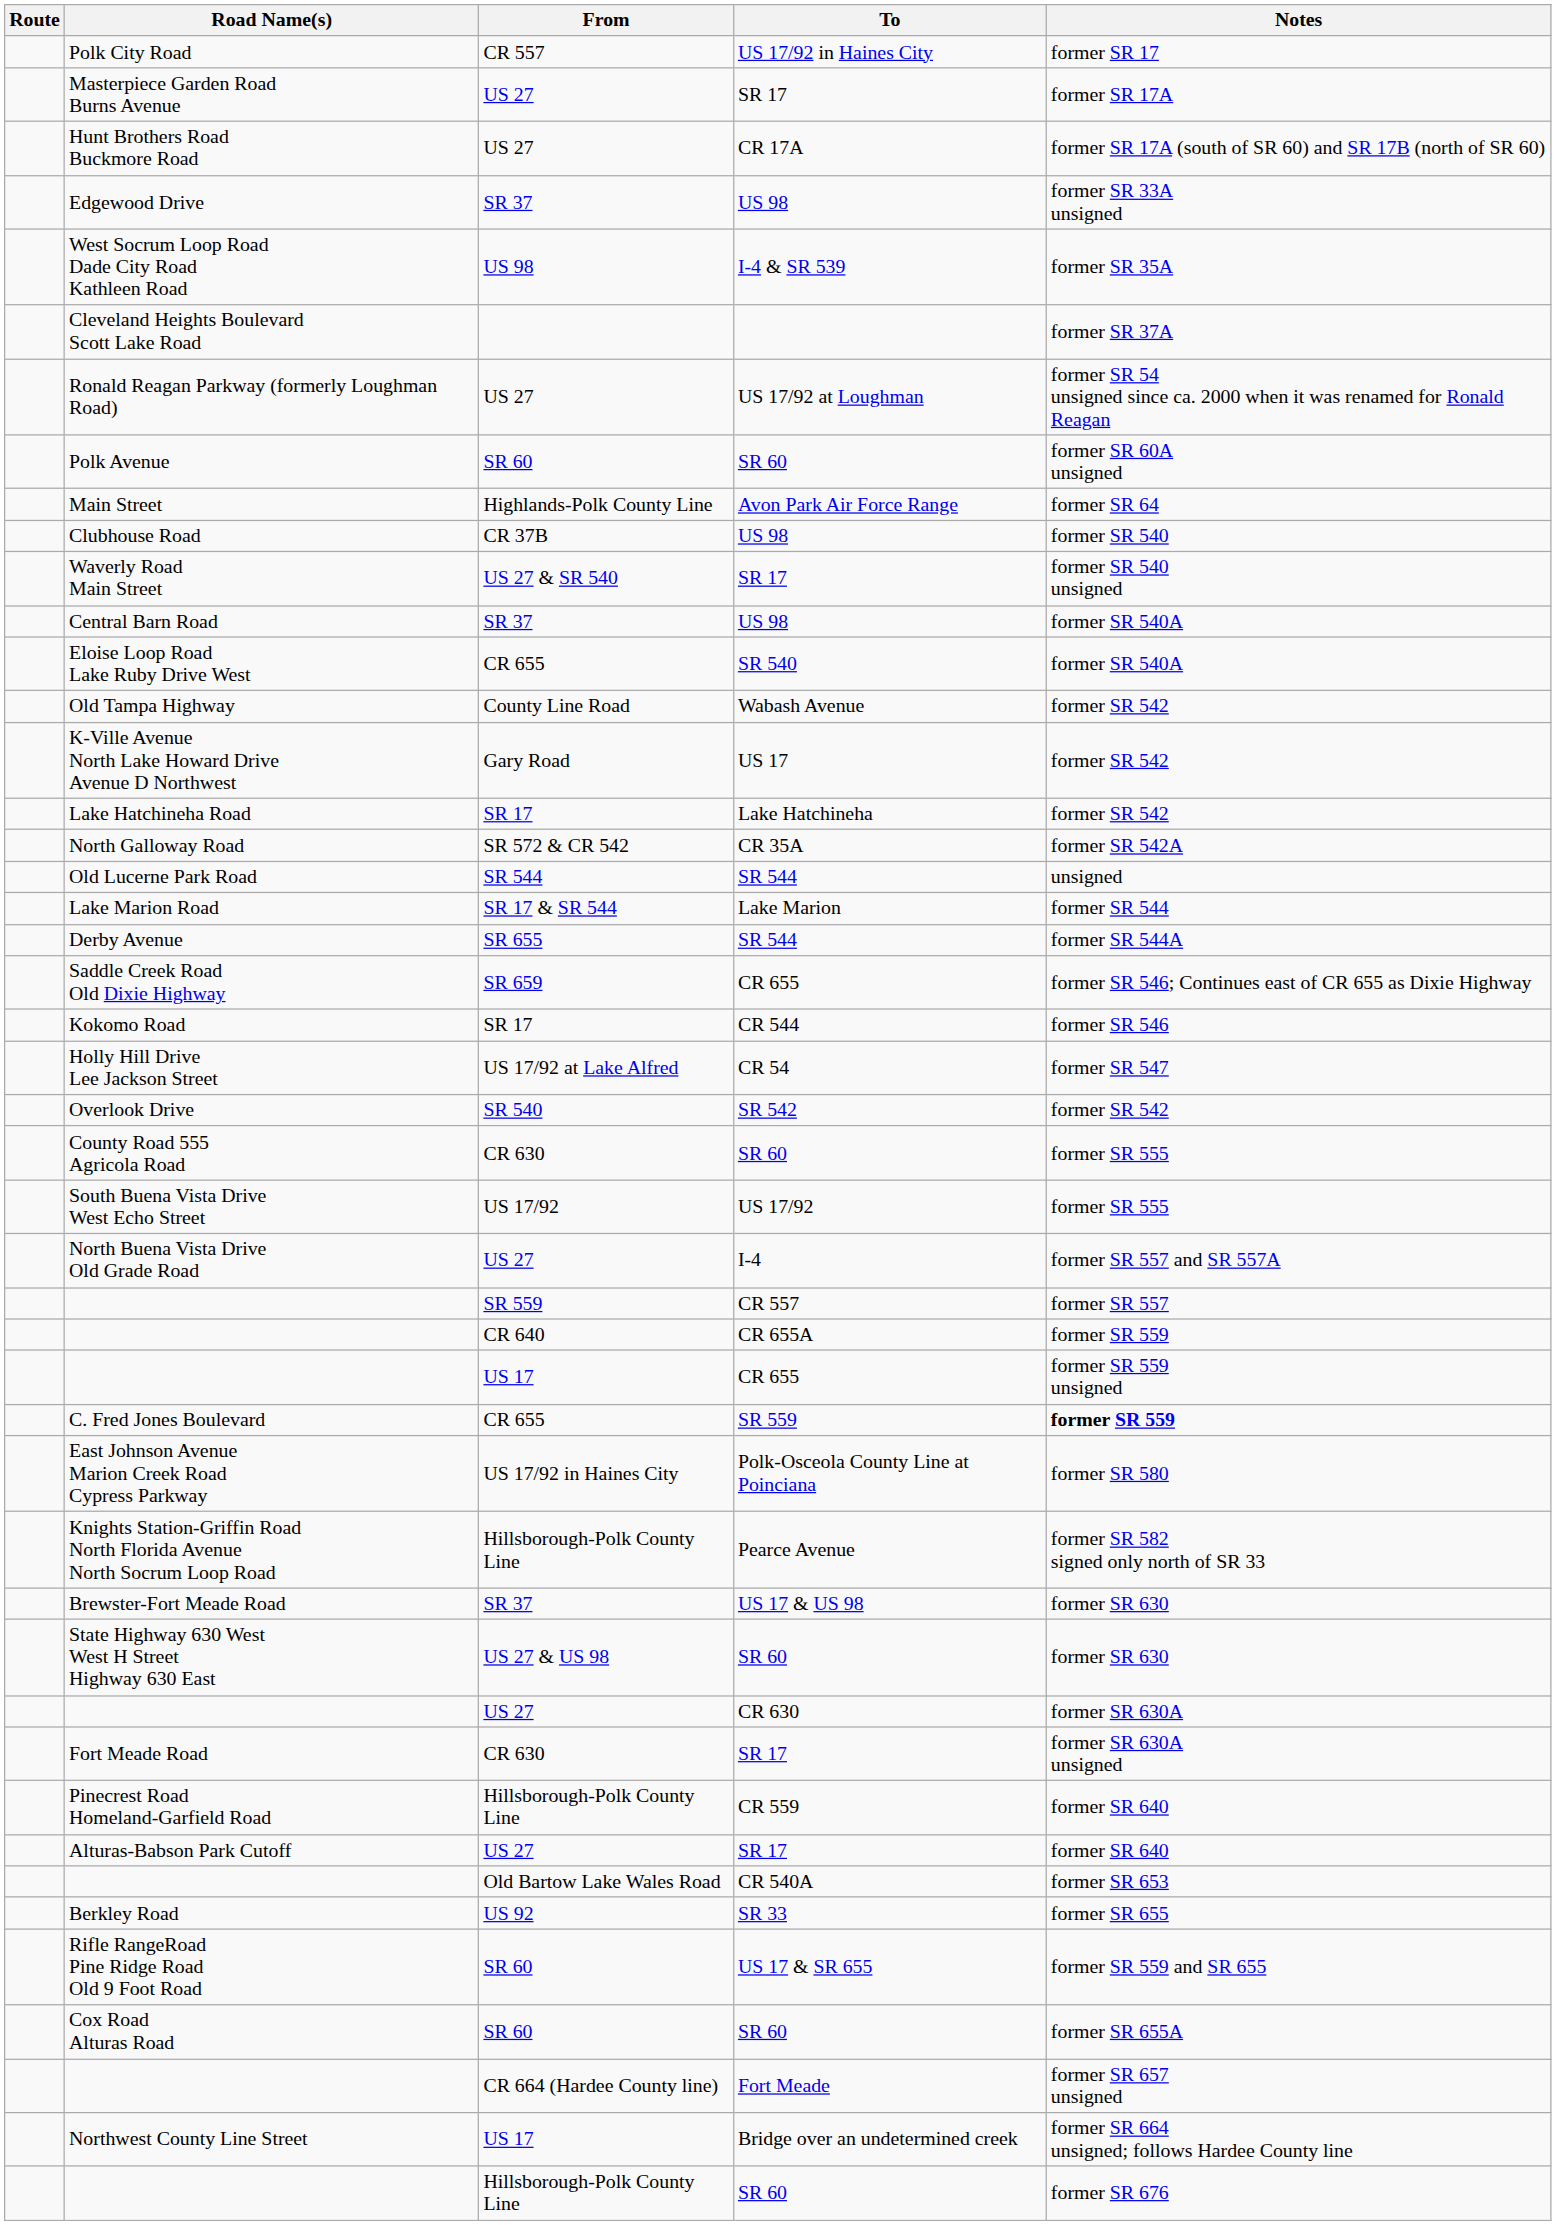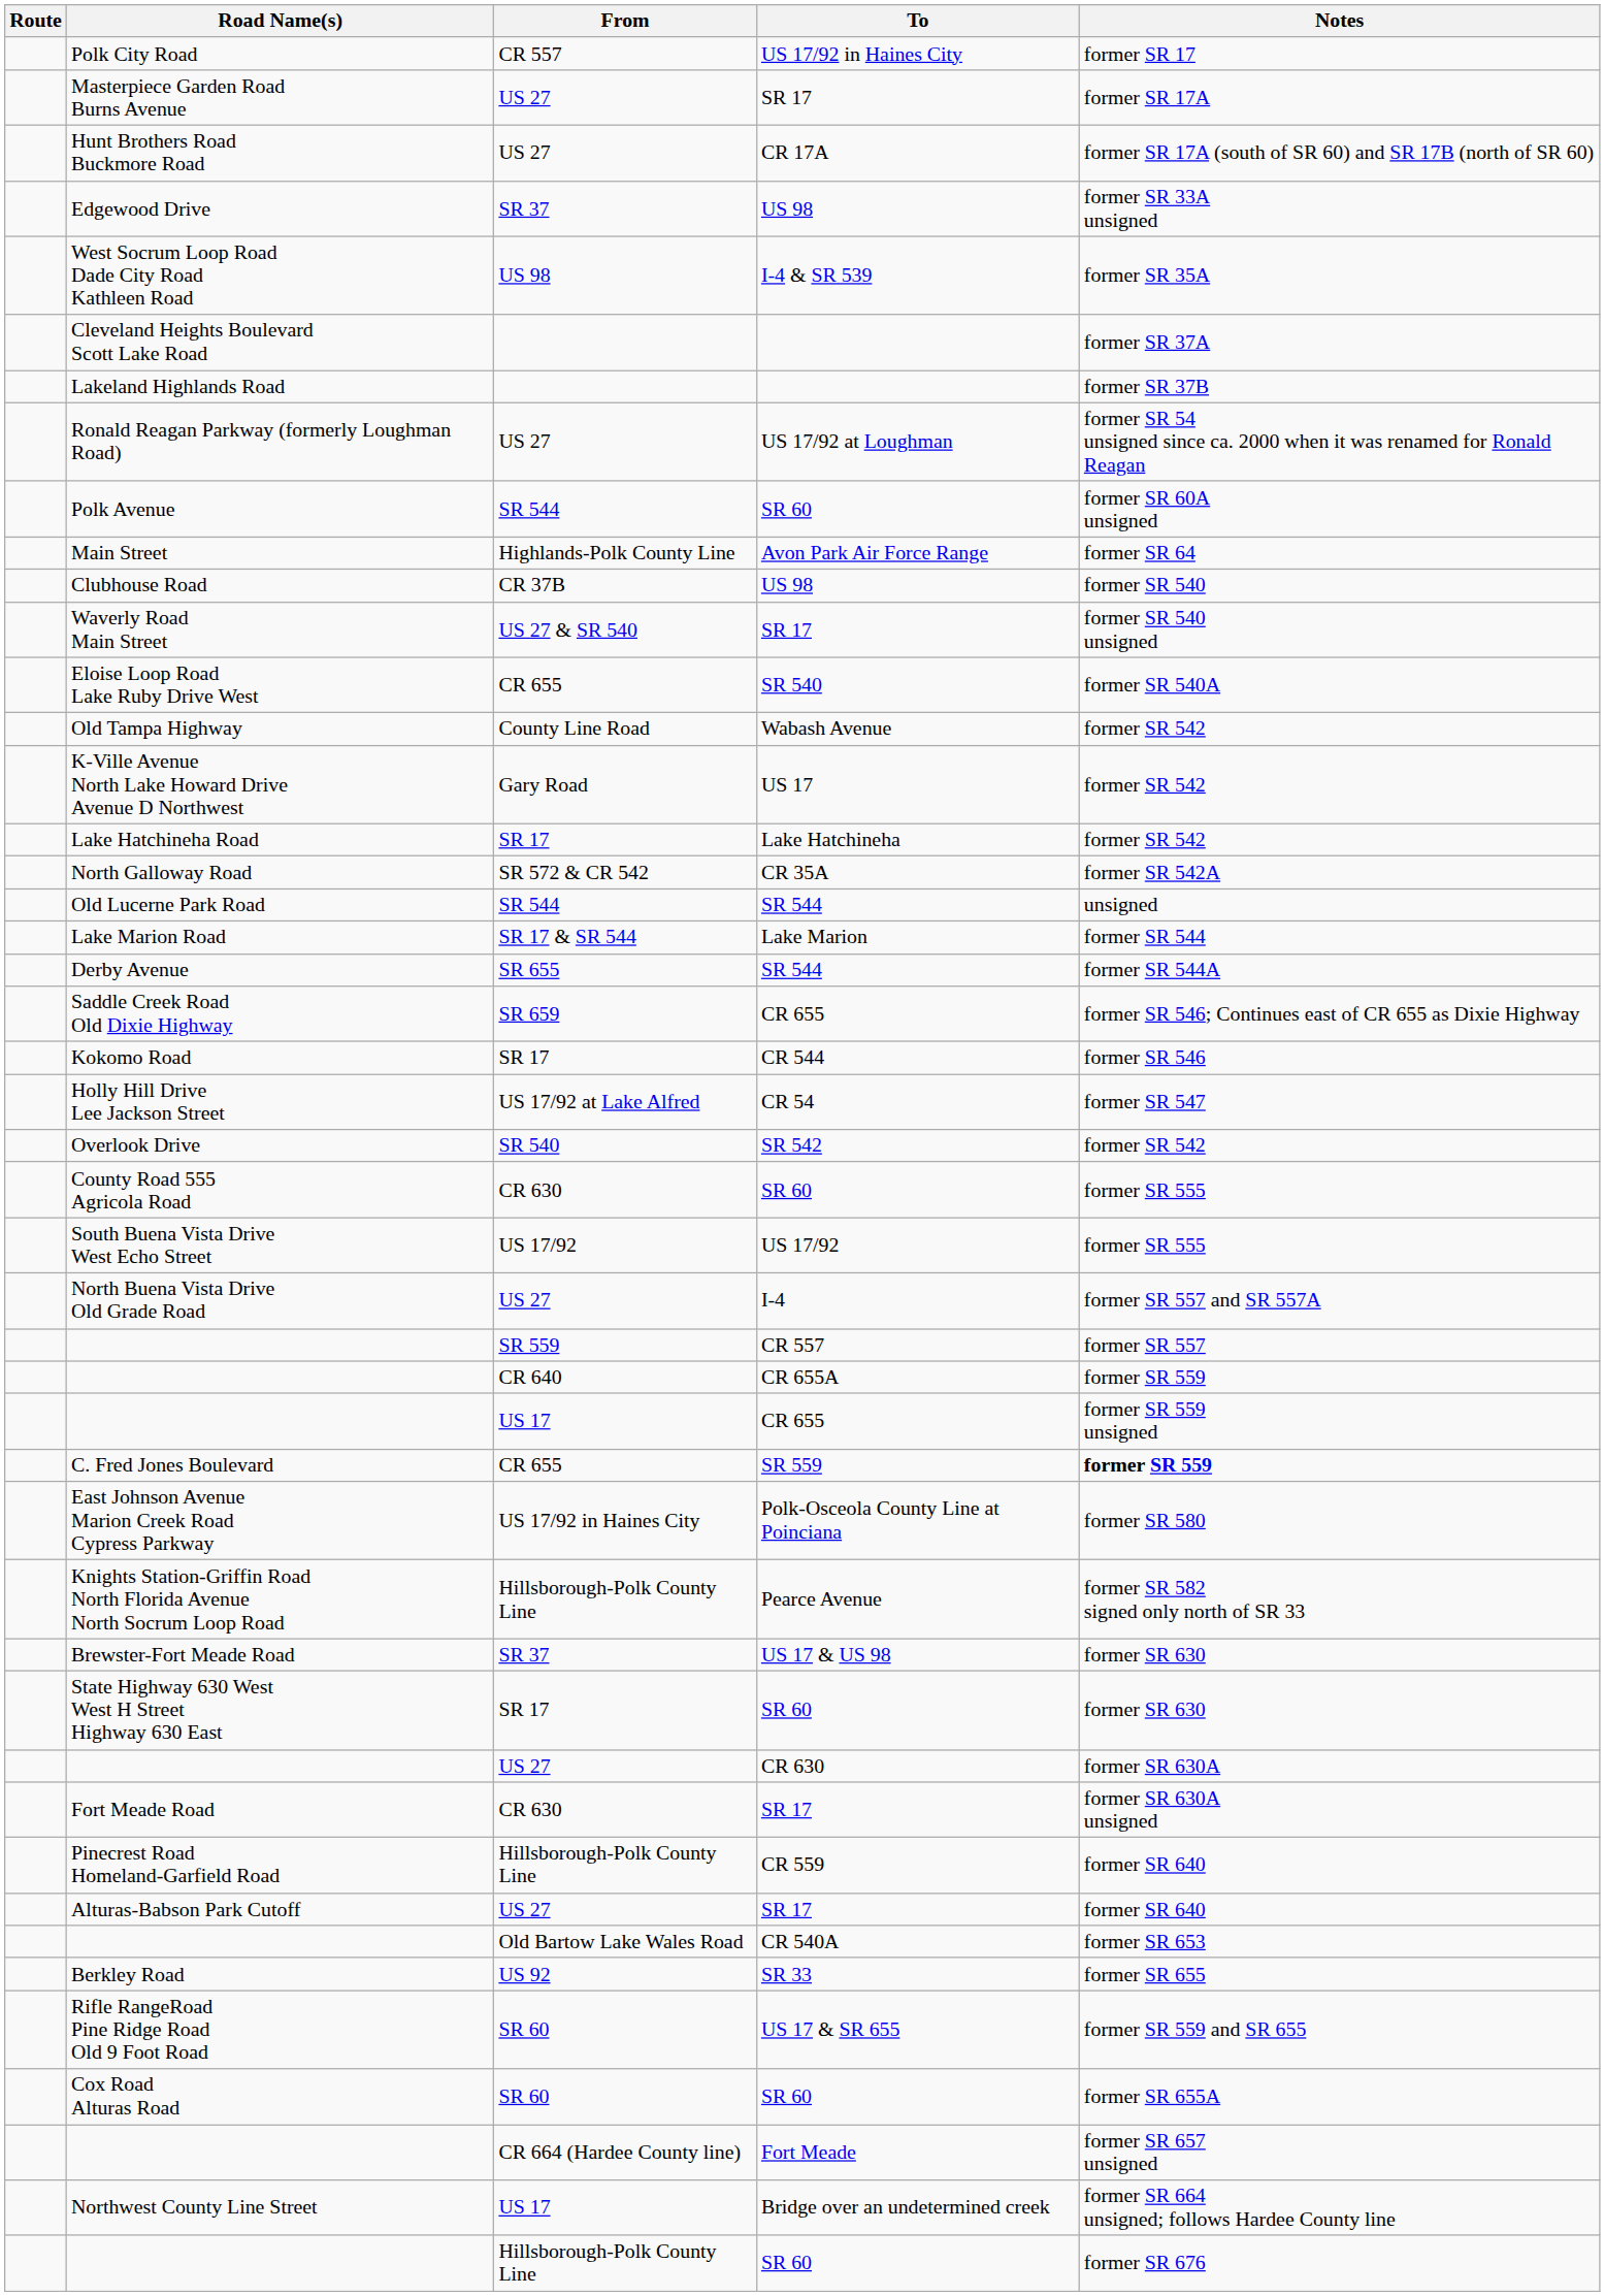+ row: Lakeland Highlands Road | former SR 37B
Polk Avenue | From: SR 60 -> SR 544
- row: Central Barn Road | SR 37 | US 98 | former SR 540A
State Highway 630 West West H Street Highway 630 East | From: US 27 & US 98 -> SR 17
